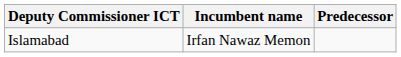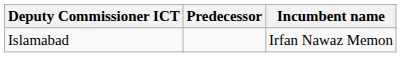columns swapped: Incumbent name <-> Predecessor
